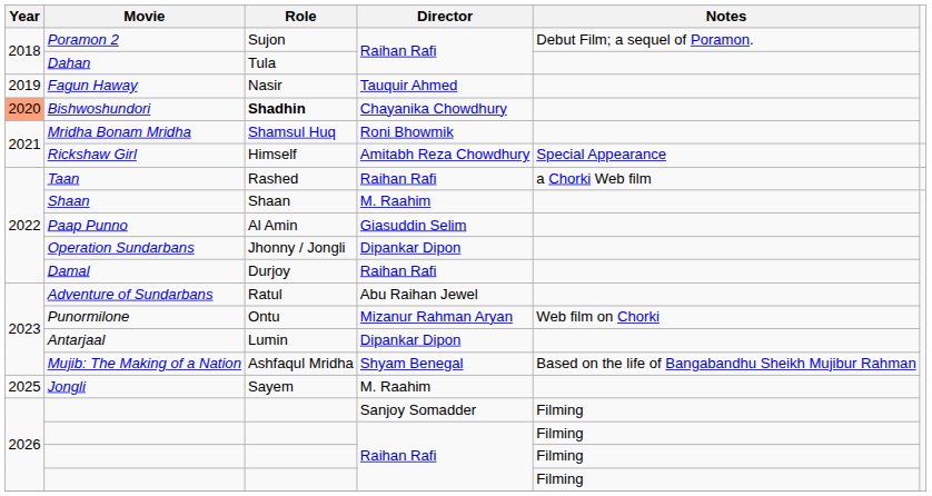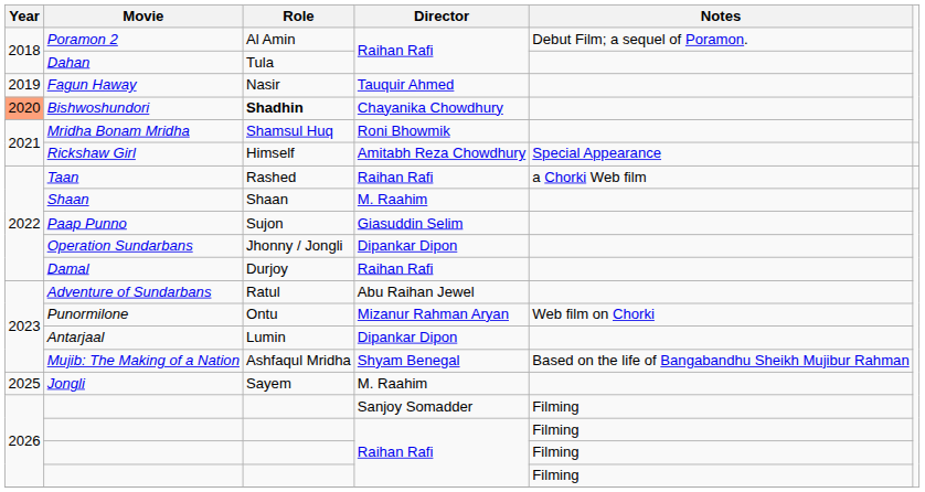Poramon 2 | Role: Sujon -> Al Amin
Paap Punno | Role: Al Amin -> Sujon
